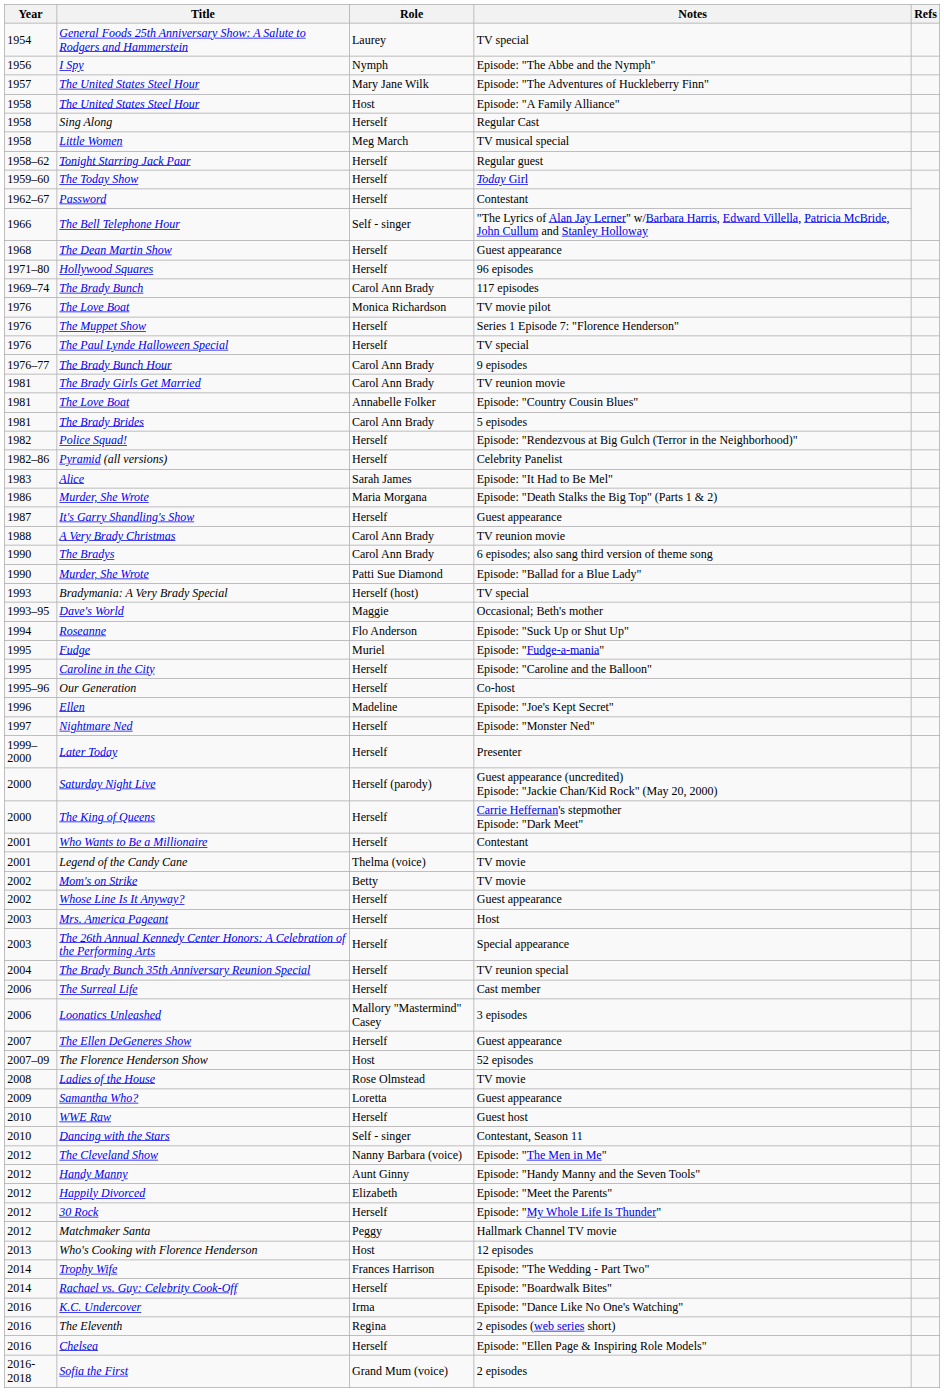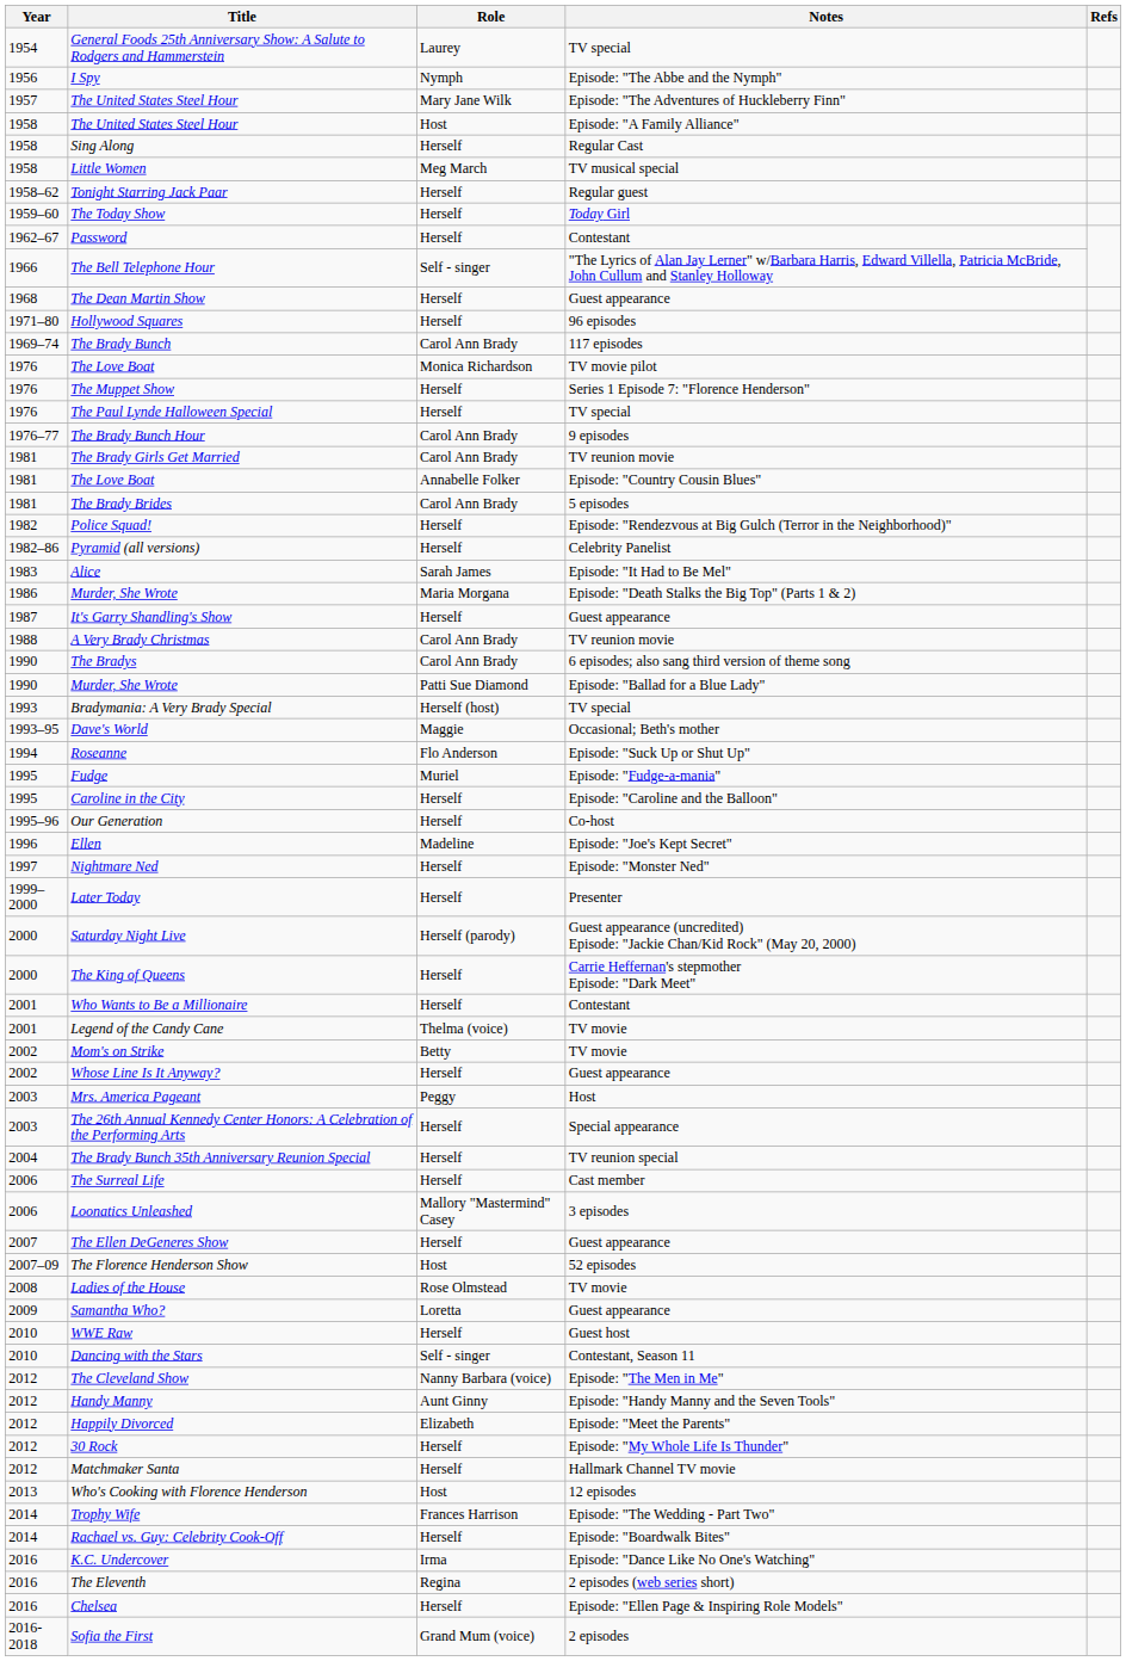Mrs. America Pageant | Role: Herself -> Peggy
Matchmaker Santa | Role: Peggy -> Herself
